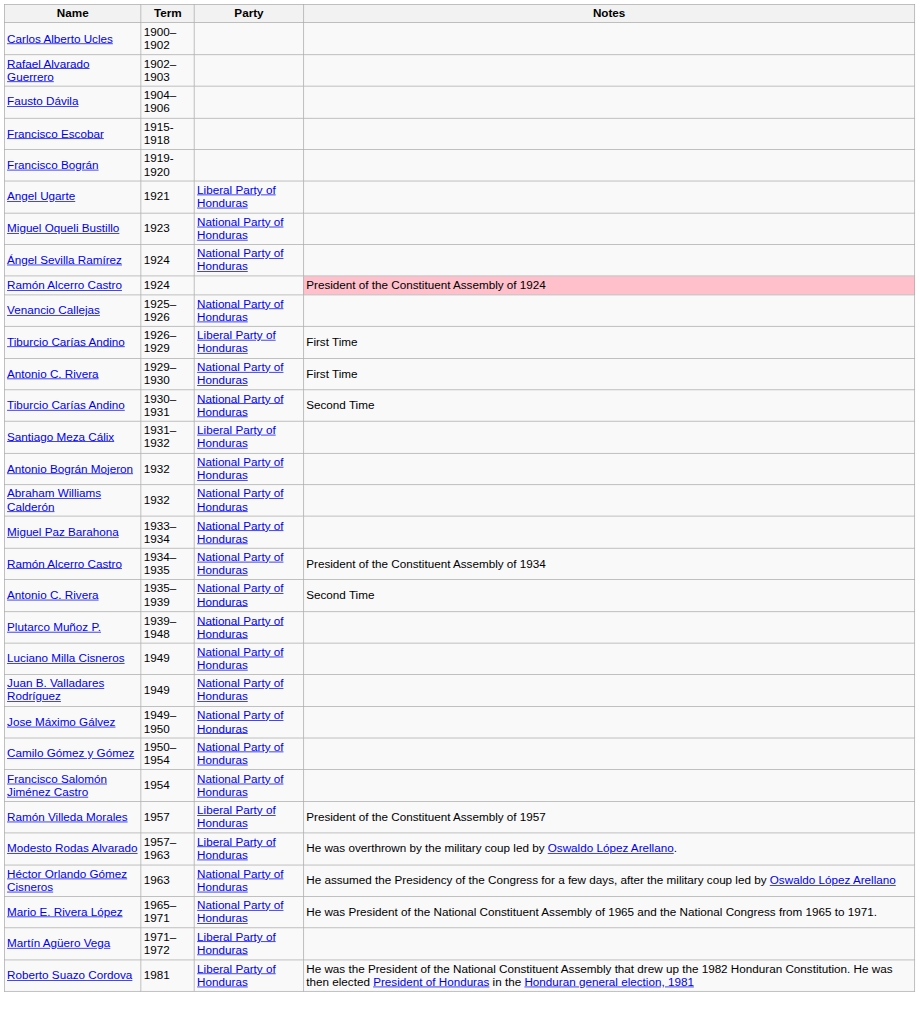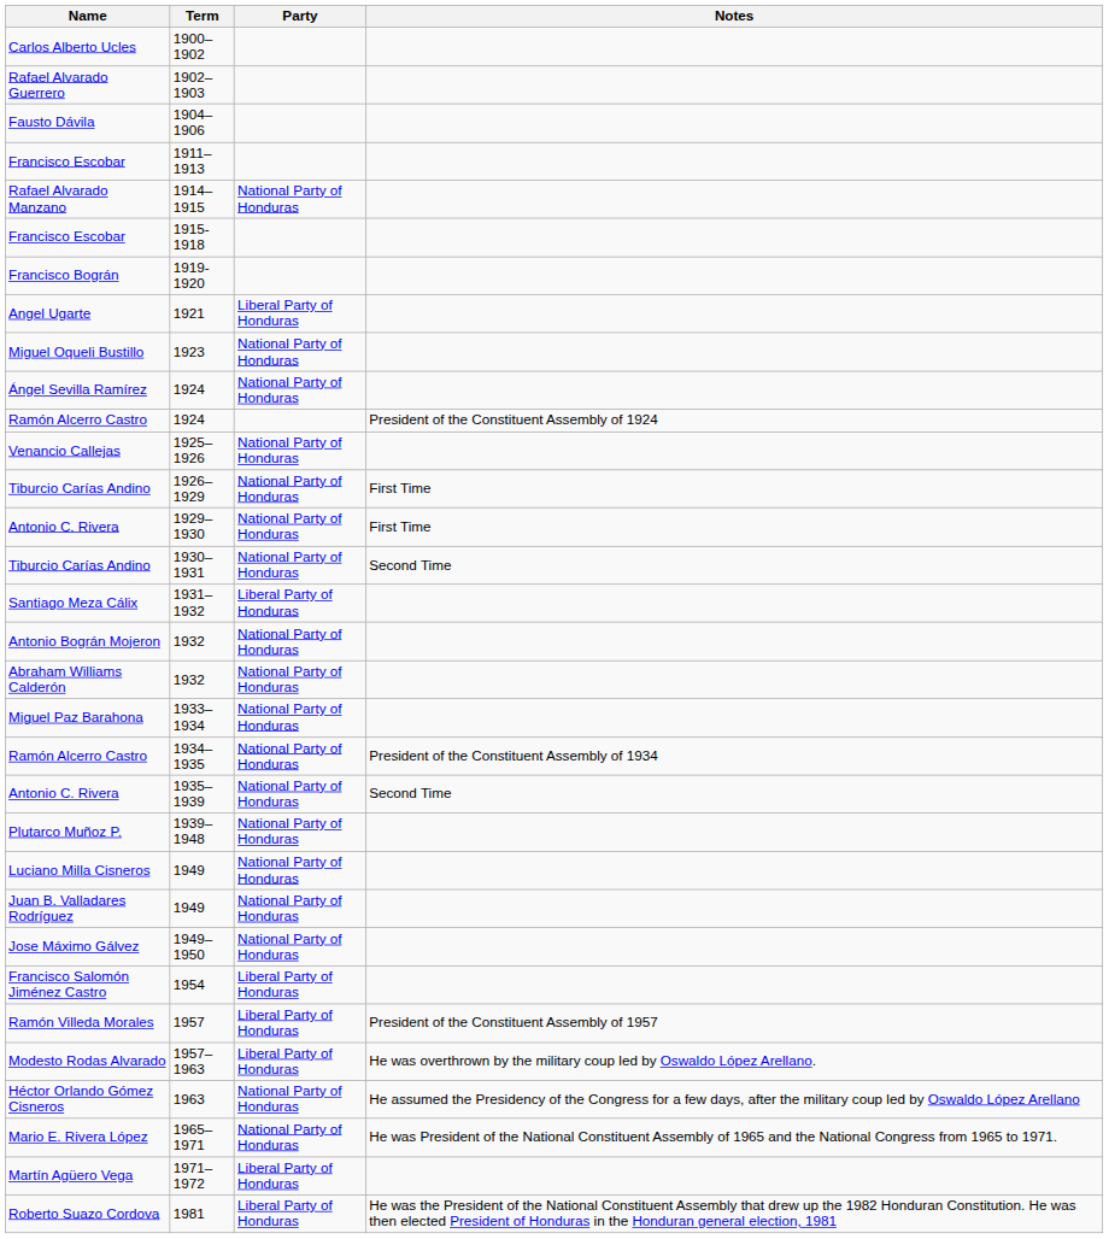+ row: Francisco Escobar | 1911–1913
+ row: Rafael Alvarado Manzano | 1914–1915 | National Party of Honduras
Ramón Alcerro Castro / 1924 | Notes: pink background -> no background
1926–1929 | Party: Liberal Party of Honduras -> National Party of Honduras
- row: Camilo Gómez y Gómez | 1950–1954 | National Party of Honduras
1954 | Party: National Party of Honduras -> Liberal Party of Honduras
